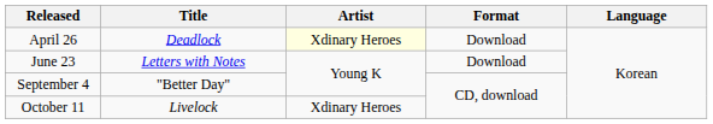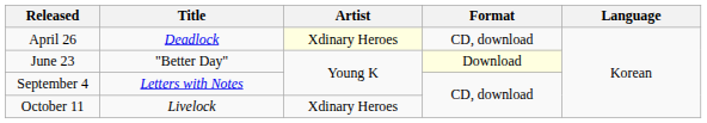April 26 | Format: Download -> CD, download
June 23 | Title: Letters with Notes -> "Better Day"
June 23 | Format: no background -> lightyellow background
September 4 | Title: "Better Day" -> Letters with Notes
